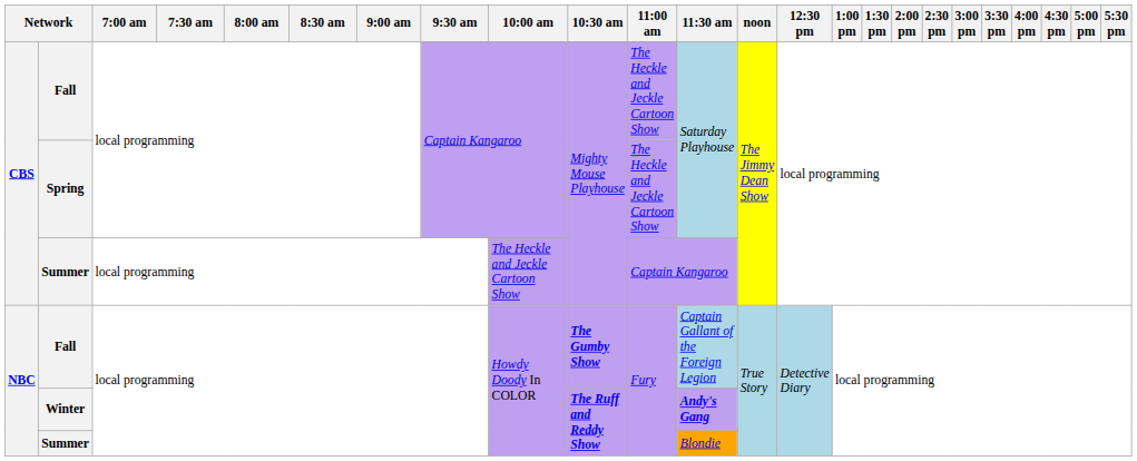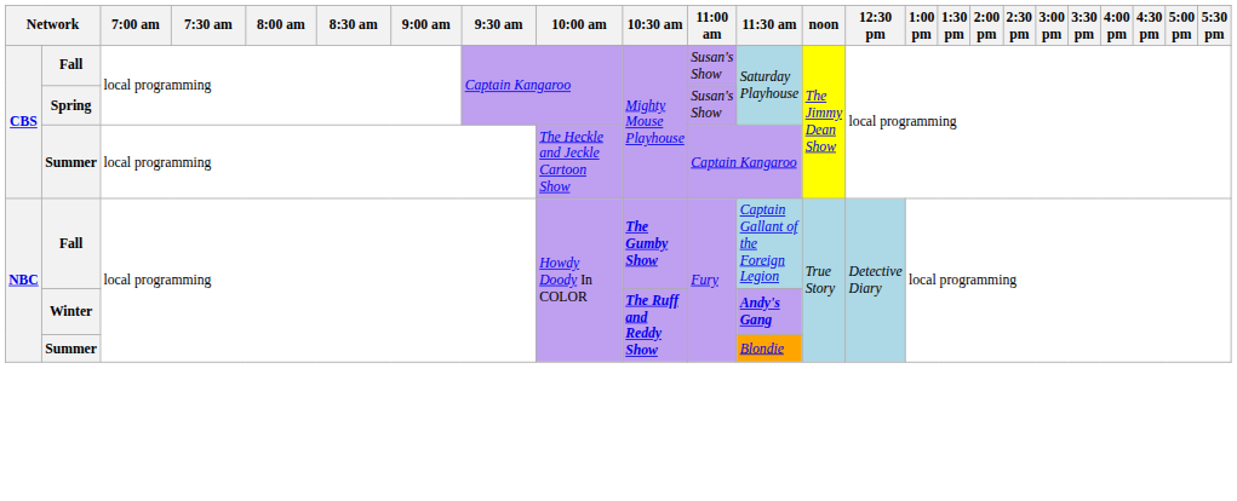CBS / Fall | 11:00 am: The Heckle and Jeckle Cartoon Show -> Susan's Show
Spring | 11:00 am: The Heckle and Jeckle Cartoon Show -> Susan's Show
